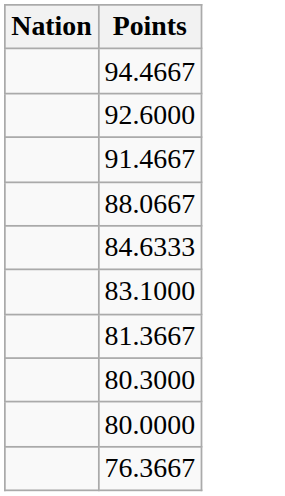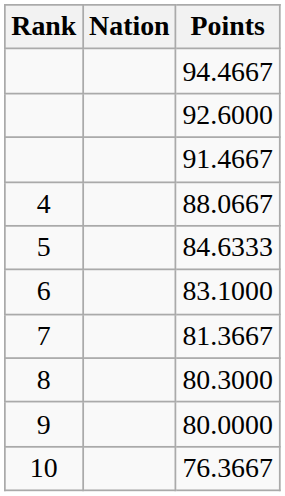+ column: Rank | 4 | 5 | 6 | 7 | 8 | 9 | 10
